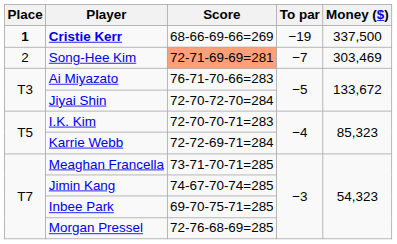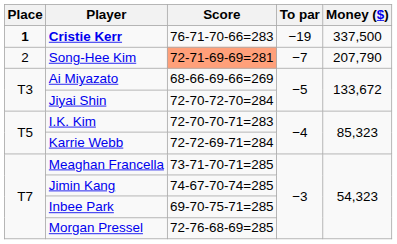Cristie Kerr | Score: 68-66-69-66=269 -> 76-71-70-66=283
Song-Hee Kim | Money ($): 303,469 -> 207,790
Ai Miyazato | Score: 76-71-70-66=283 -> 68-66-69-66=269
